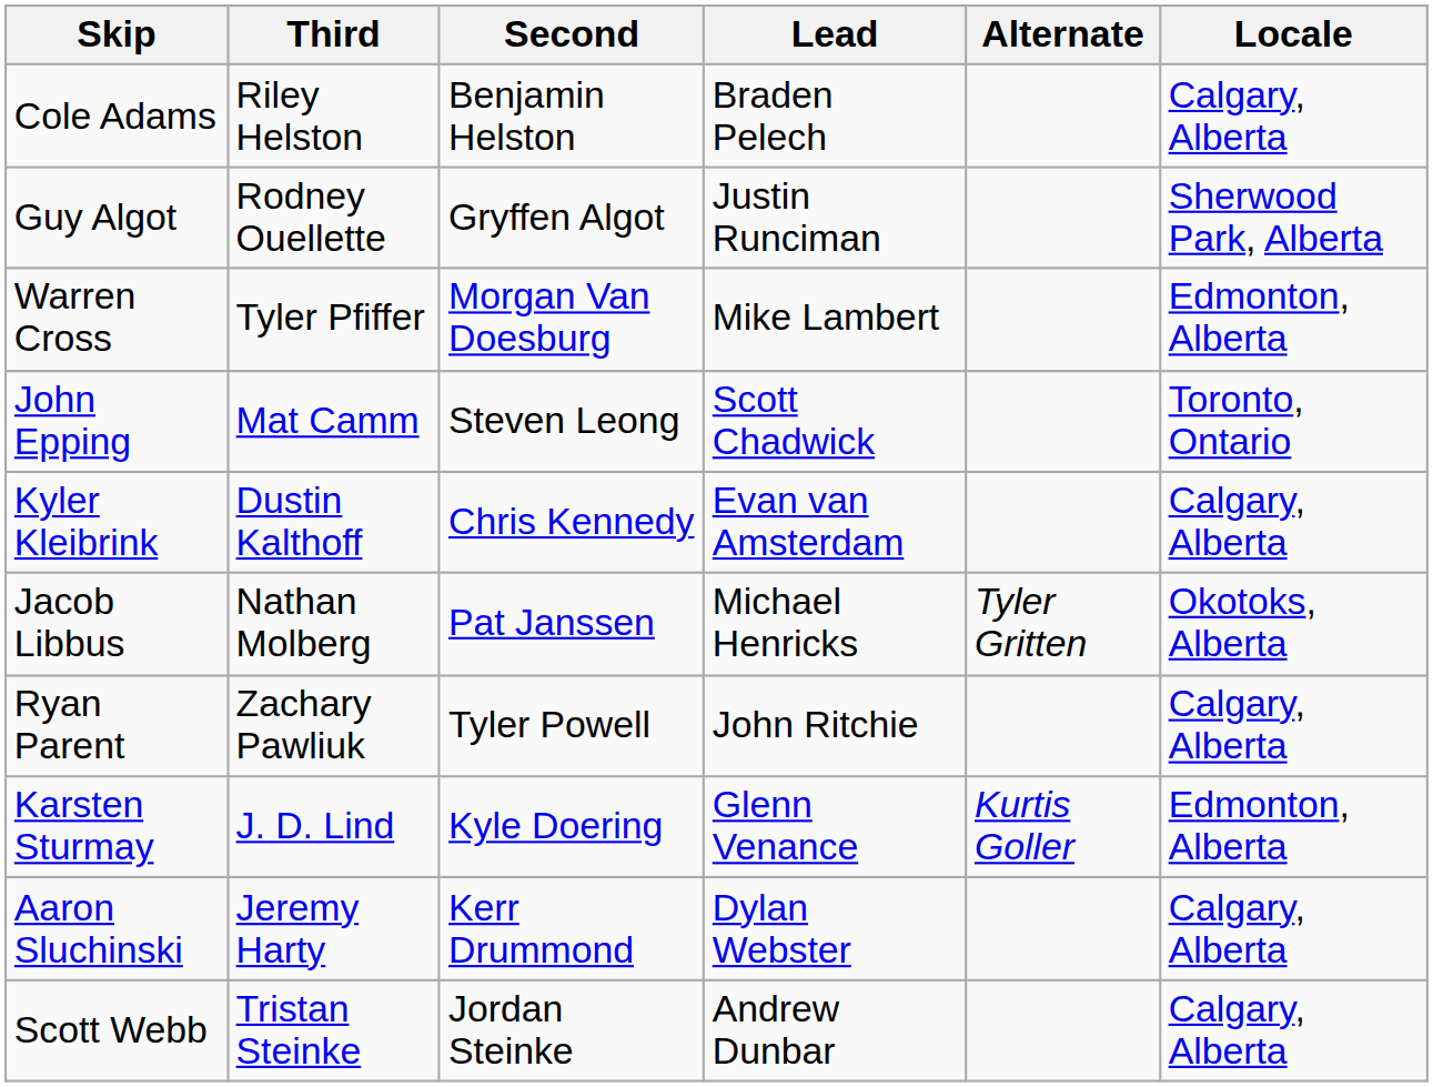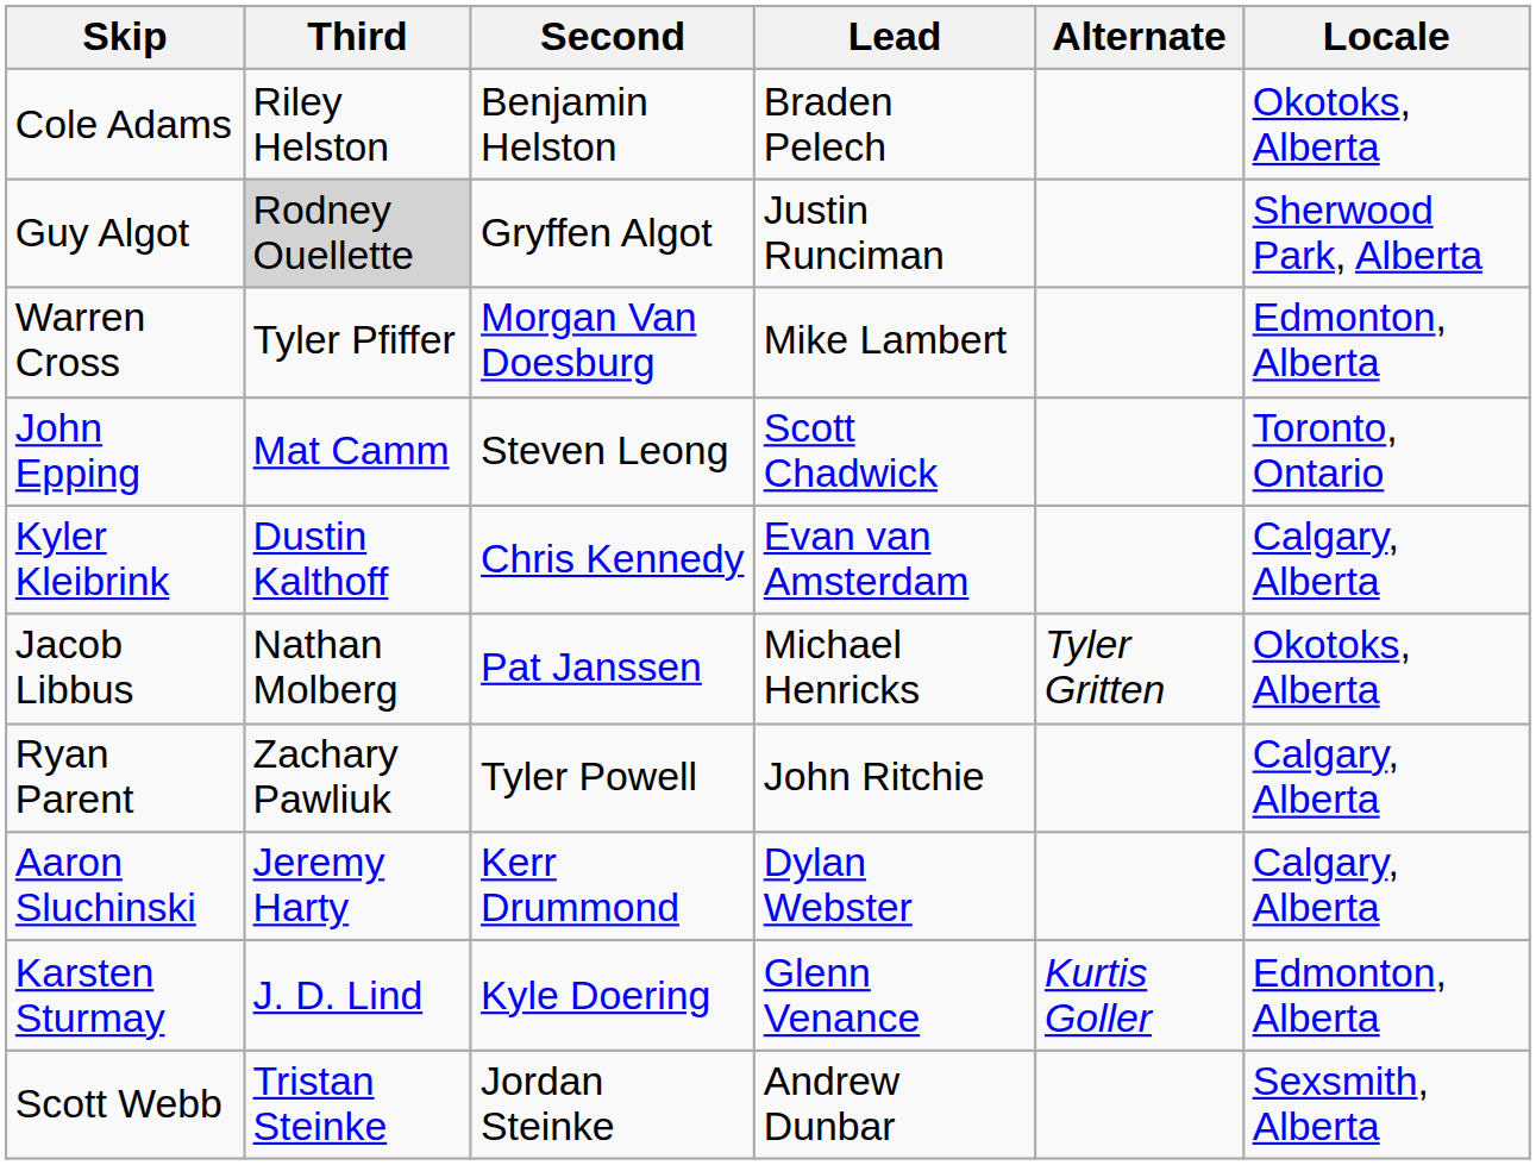Cole Adams | Locale: Calgary, Alberta -> Okotoks, Alberta
Guy Algot | Third: no background -> lightgrey background
rows swapped: Aaron Sluchinski <-> Karsten Sturmay
Scott Webb | Locale: Calgary, Alberta -> Sexsmith, Alberta
